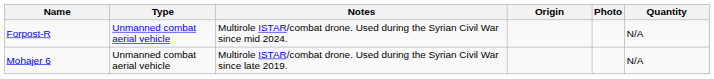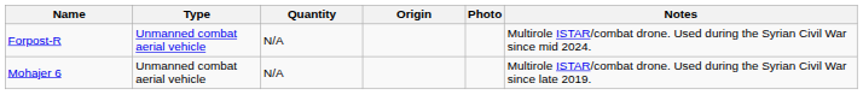columns swapped: Quantity <-> Notes
